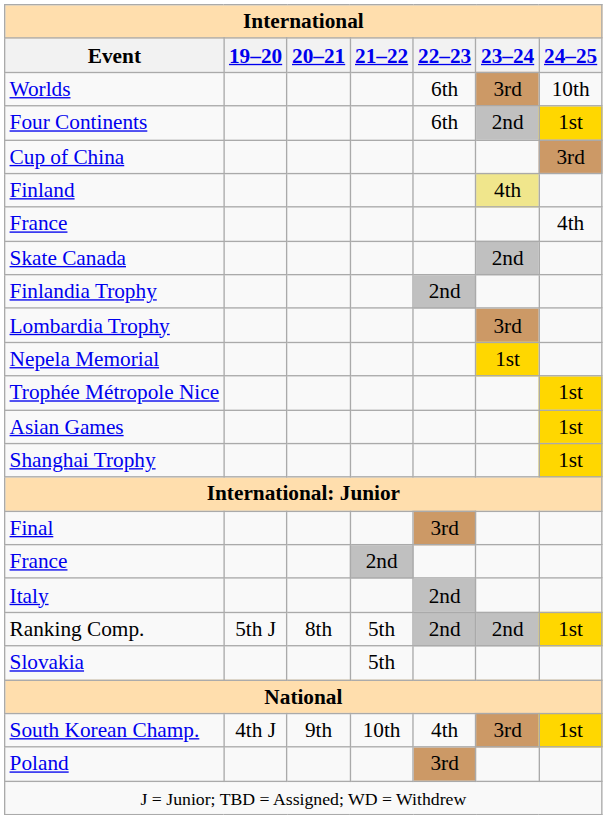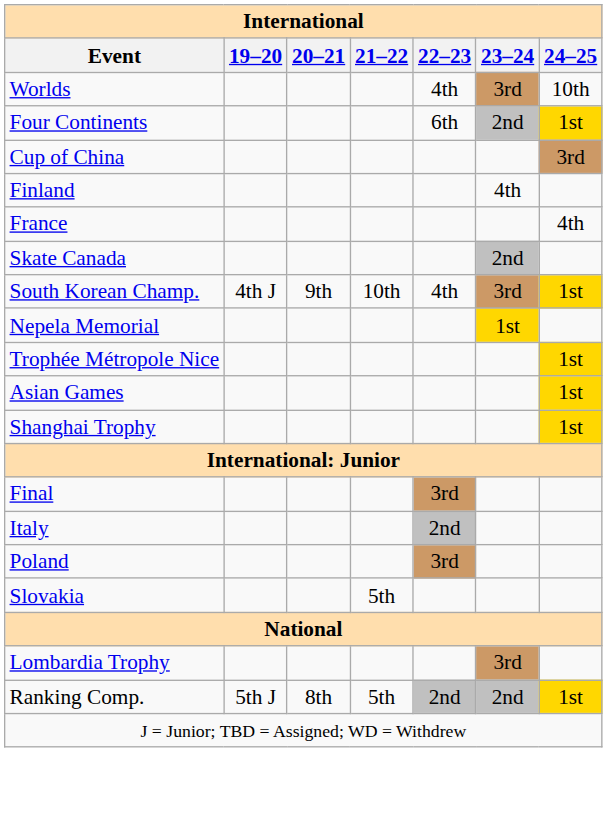Worlds | 22–23: 6th -> 4th
Finland | 23–24: khaki background -> no background
- row: Finlandia Trophy | 2nd
rows swapped: Lombardia Trophy <-> South Korean Champ.
- row: France | 2nd
rows swapped: Poland <-> Ranking Comp.
